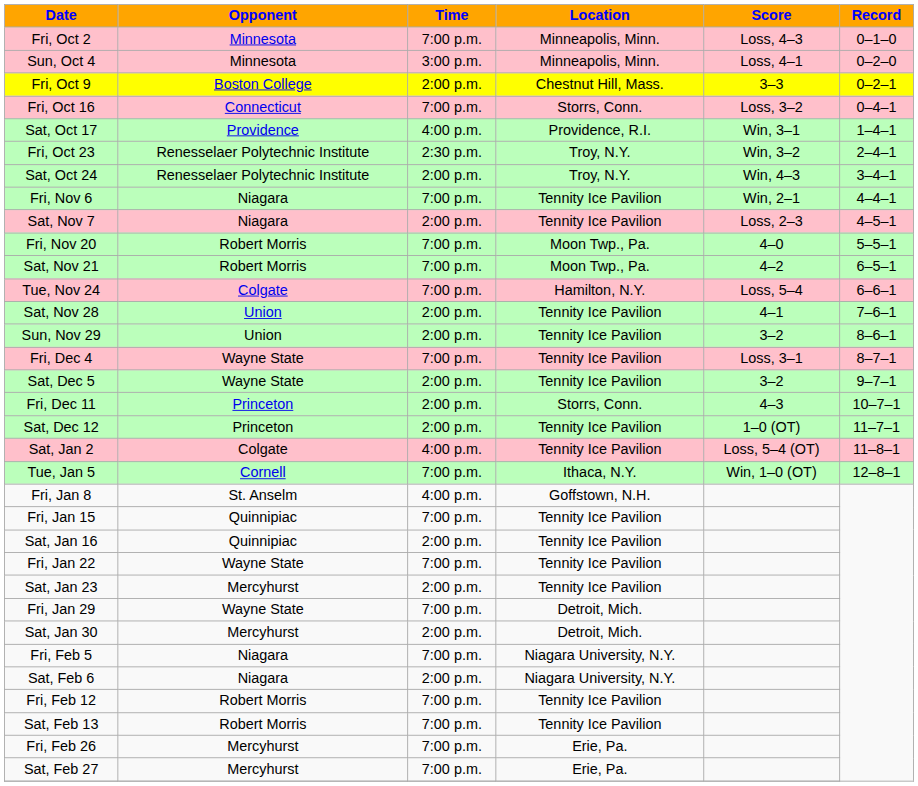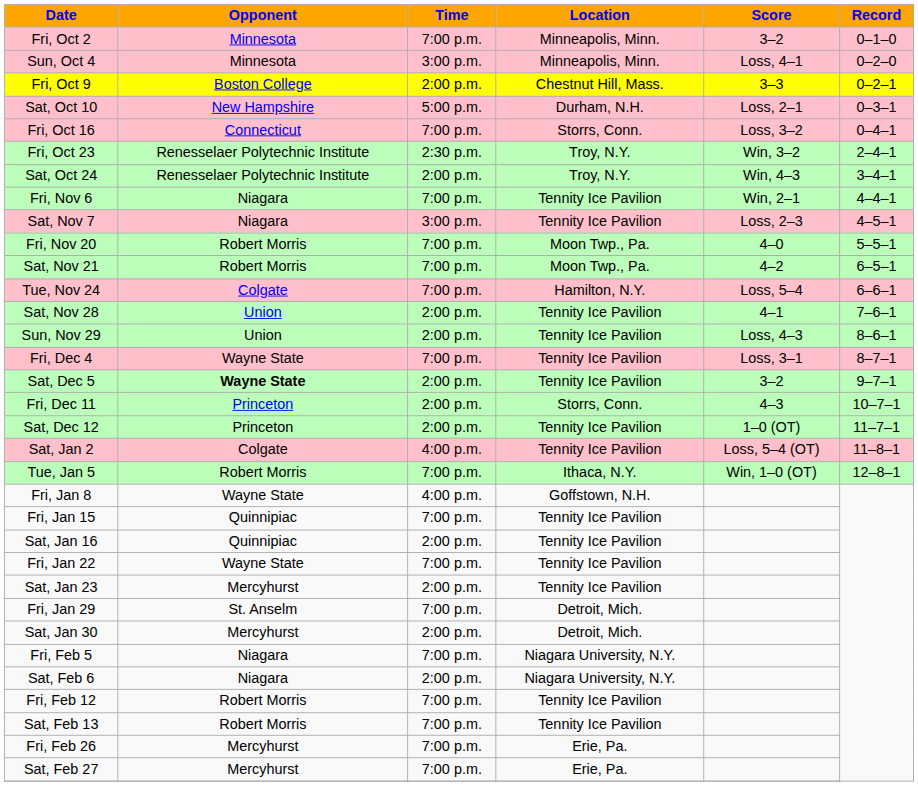Fri, Oct 2 | Score: Loss, 4–3 -> 3–2
+ row: Sat, Oct 10 | New Hampshire | 5:00 p.m. | Durham, N.H. | Loss, 2–1 | 0–3–1
- row: Sat, Oct 17 | Providence | 4:00 p.m. | Providence, R.I. | Win, 3–1 | 1–4–1
Sat, Nov 7 | Time: 2:00 p.m. -> 3:00 p.m.
Sun, Nov 29 | Score: 3–2 -> Loss, 4–3
Sat, Dec 5 | Opponent: normal -> bold
Tue, Jan 5 | Opponent: Cornell -> Robert Morris
Fri, Jan 8 | Opponent: St. Anselm -> Wayne State
Fri, Jan 29 | Opponent: Wayne State -> St. Anselm
